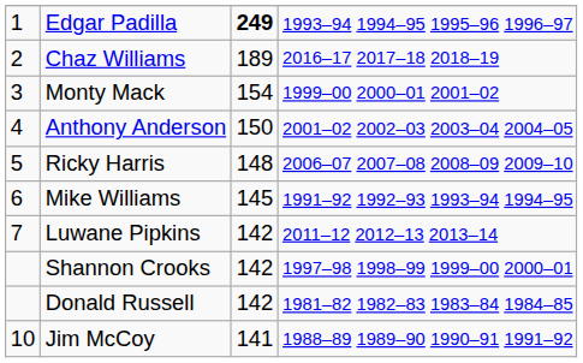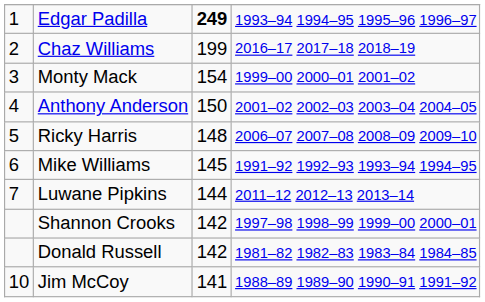Chaz Williams | column 3: 189 -> 199
Luwane Pipkins | column 3: 142 -> 144
